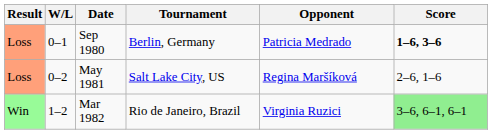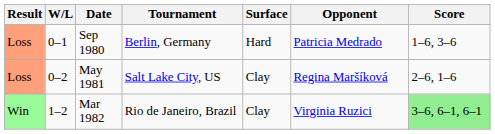+ column: Surface | Hard | Clay | Clay
Sep 1980 | Score: bold -> normal
